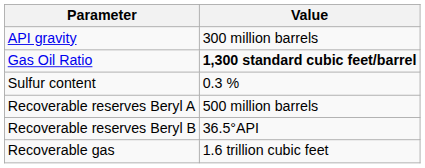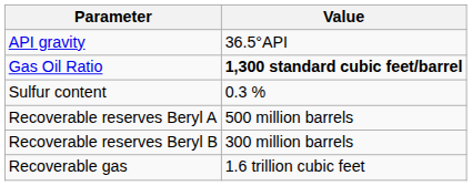API gravity | Value: 300 million barrels -> 36.5°API
Recoverable reserves Beryl B | Value: 36.5°API -> 300 million barrels
